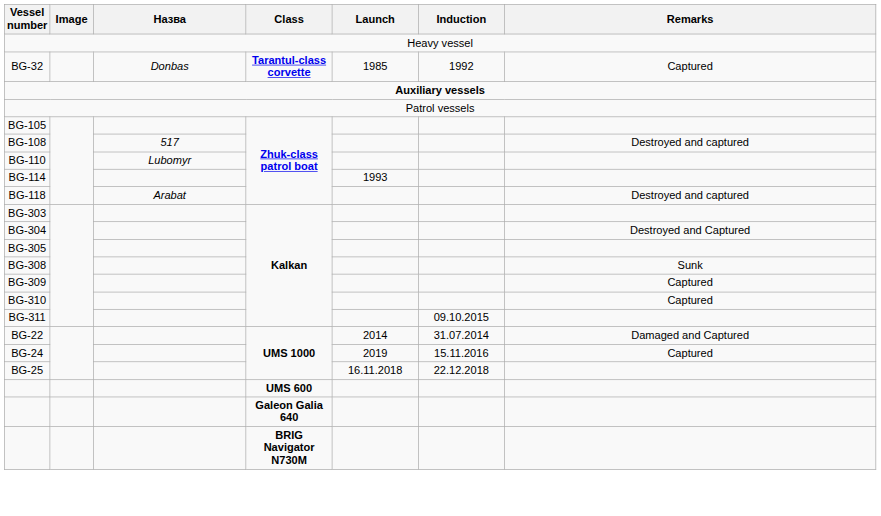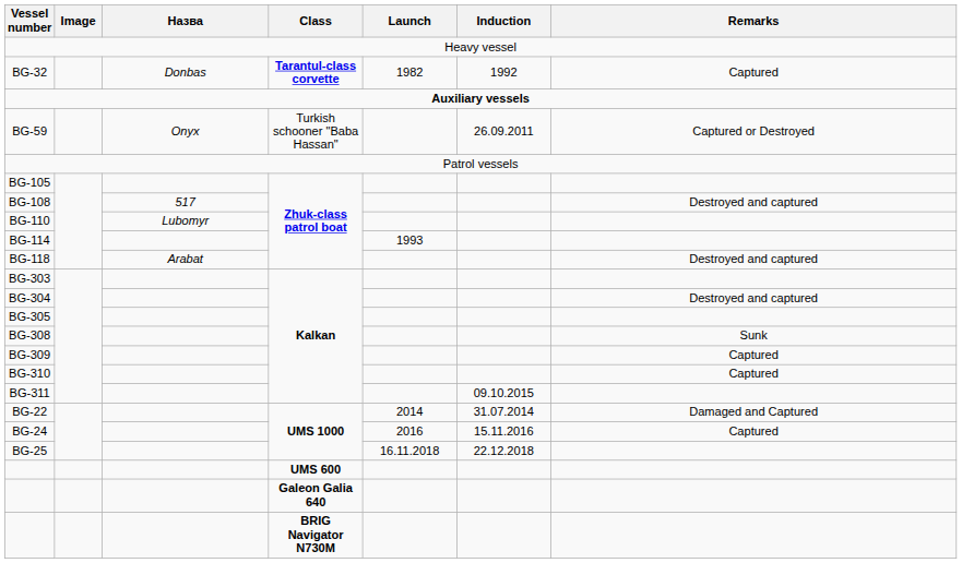BG-32 | Launch: 1985 -> 1982
+ row: ВG-59 | Onyx | Turkish schooner "Baba Hassan" | 26.09.2011 | Captured or Destroyed
BG-304 | Remarks: Destroyed and Captured -> Destroyed and captured
BG-24 | Launch: 2019 -> 2016
